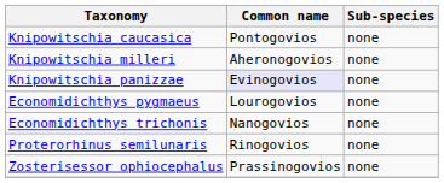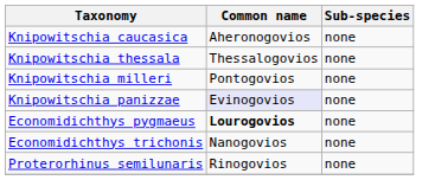Knipowitschia caucasica | Common name: Pontogovios -> Aheronogovios
+ row: Knipowitschia thessala | Thessalogovios | none
Knipowitschia milleri | Common name: Aheronogovios -> Pontogovios
Economidichthys pygmaeus | Common name: normal -> bold
- row: Zosterisessor ophiocephalus | Prassinogovios | none
